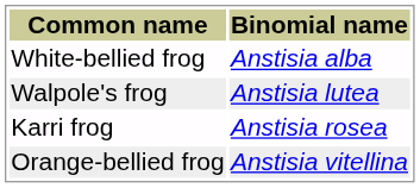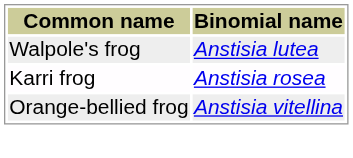- row: White-bellied frog | Anstisia alba
